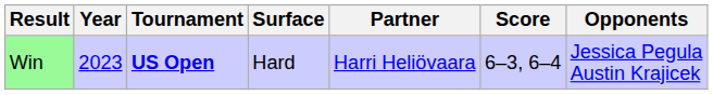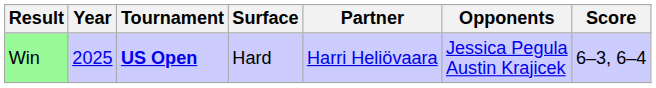columns swapped: Opponents <-> Score
Win | Year: 2023 -> 2025
